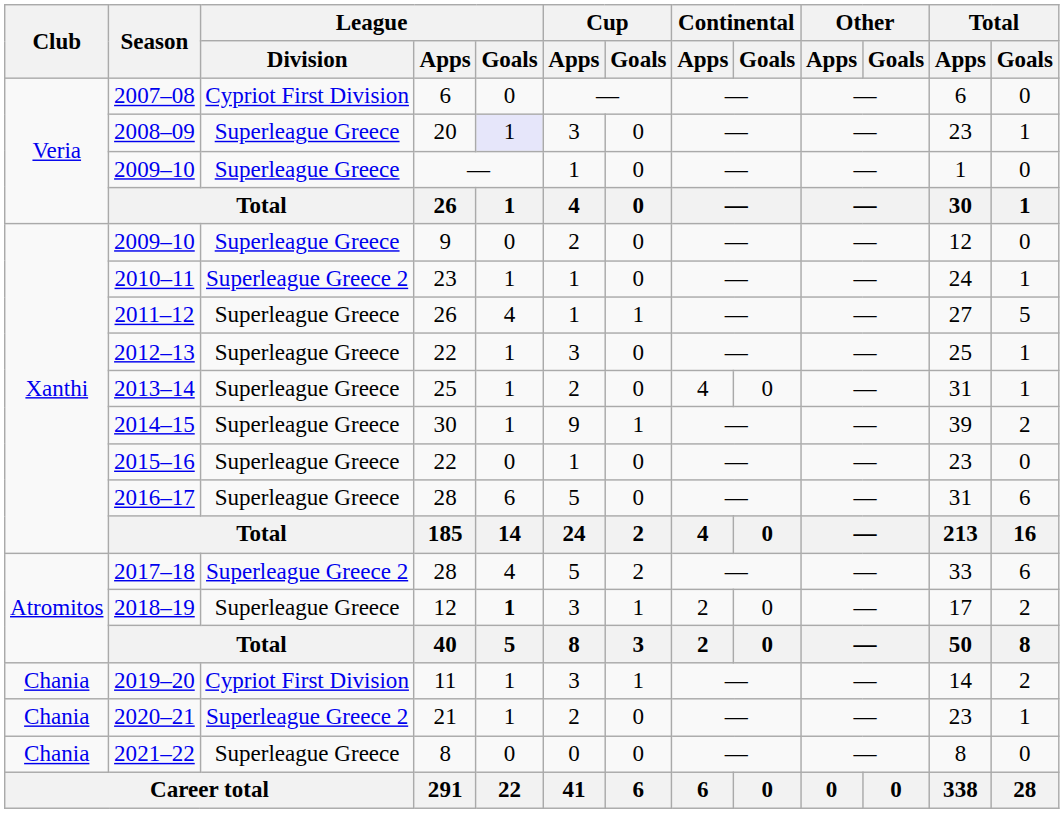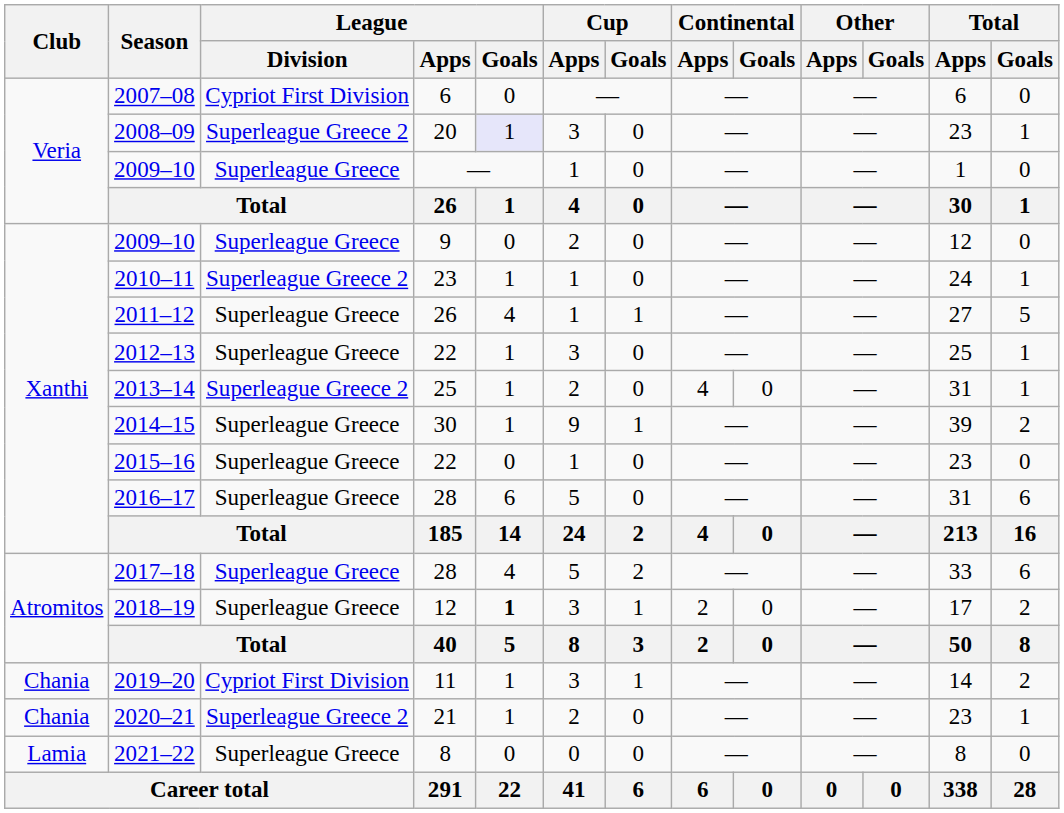2008–09 | League / Division: Superleague Greece -> Superleague Greece 2
2013–14 | League / Division: Superleague Greece -> Superleague Greece 2
2017–18 | League / Division: Superleague Greece 2 -> Superleague Greece
2021–22 | Club: Chania -> Lamia
